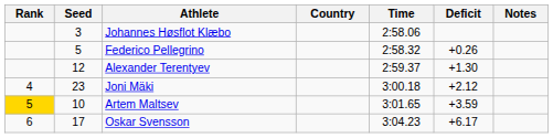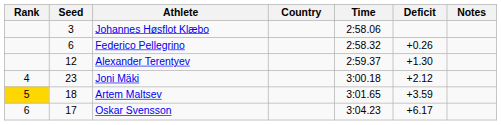Federico Pellegrino | Seed: 5 -> 6
Artem Maltsev | Seed: 10 -> 18
